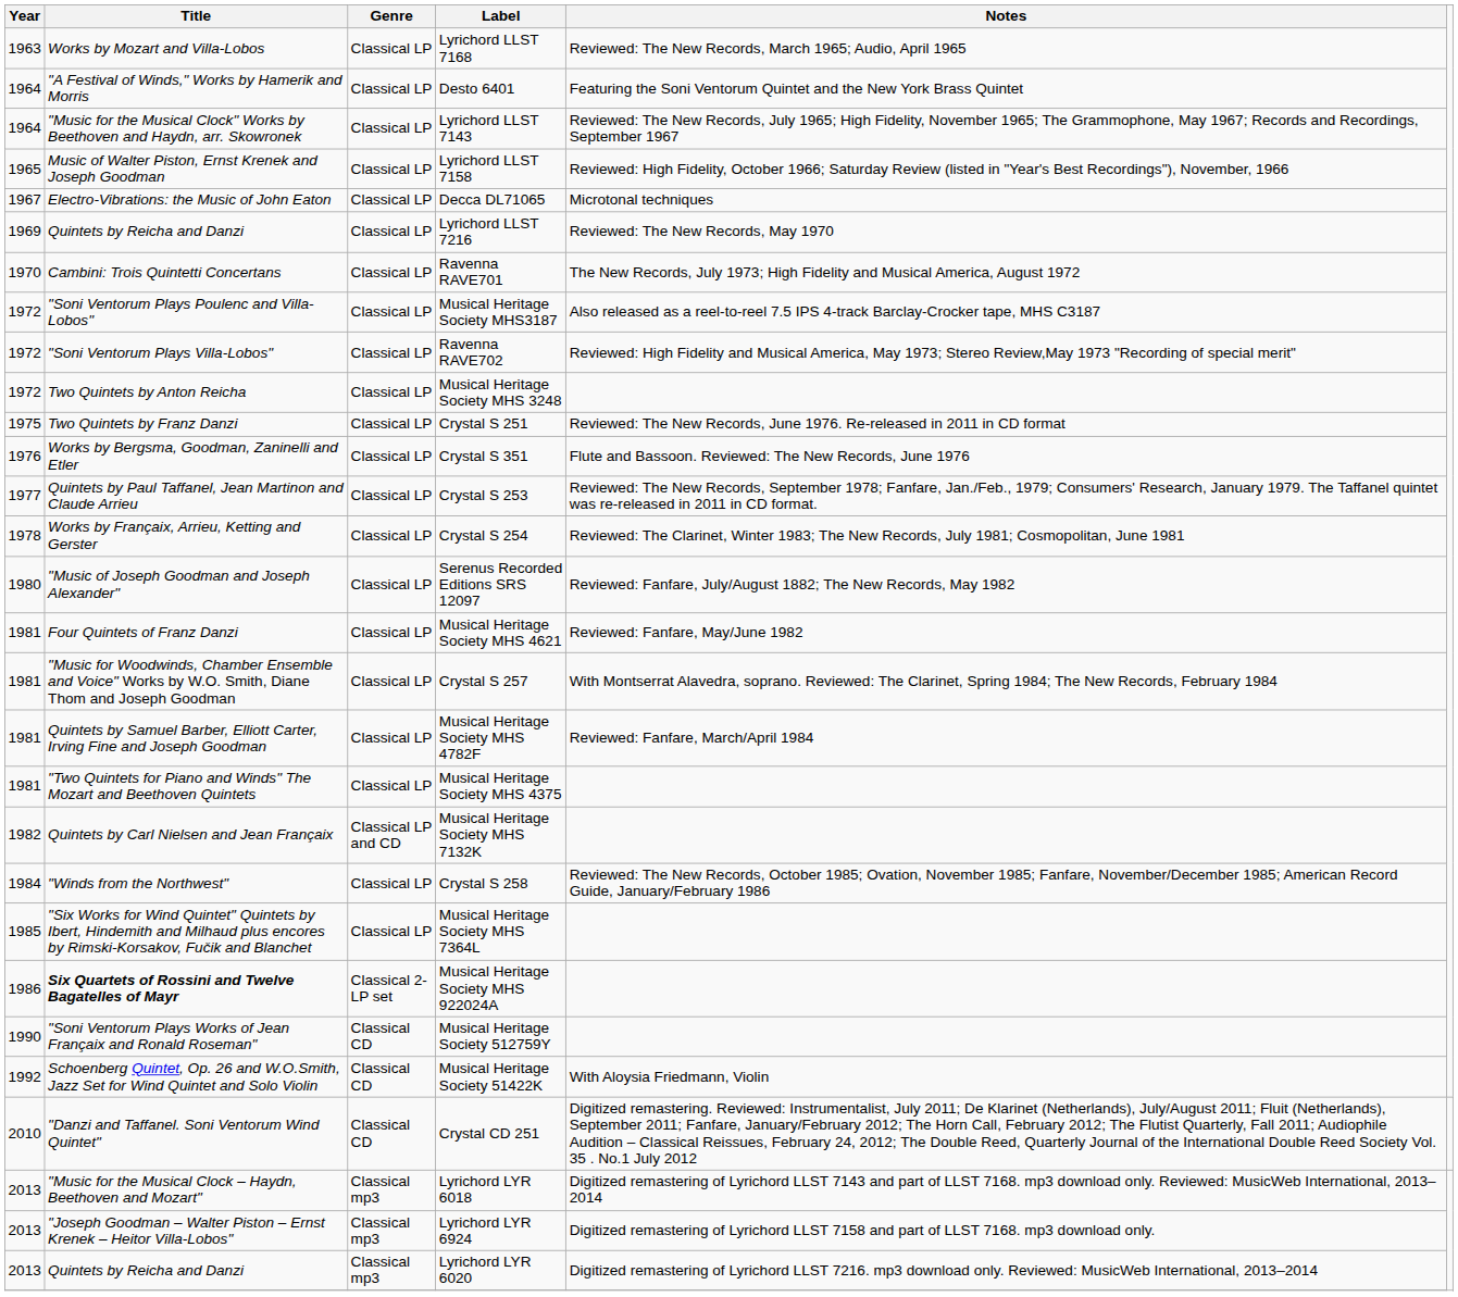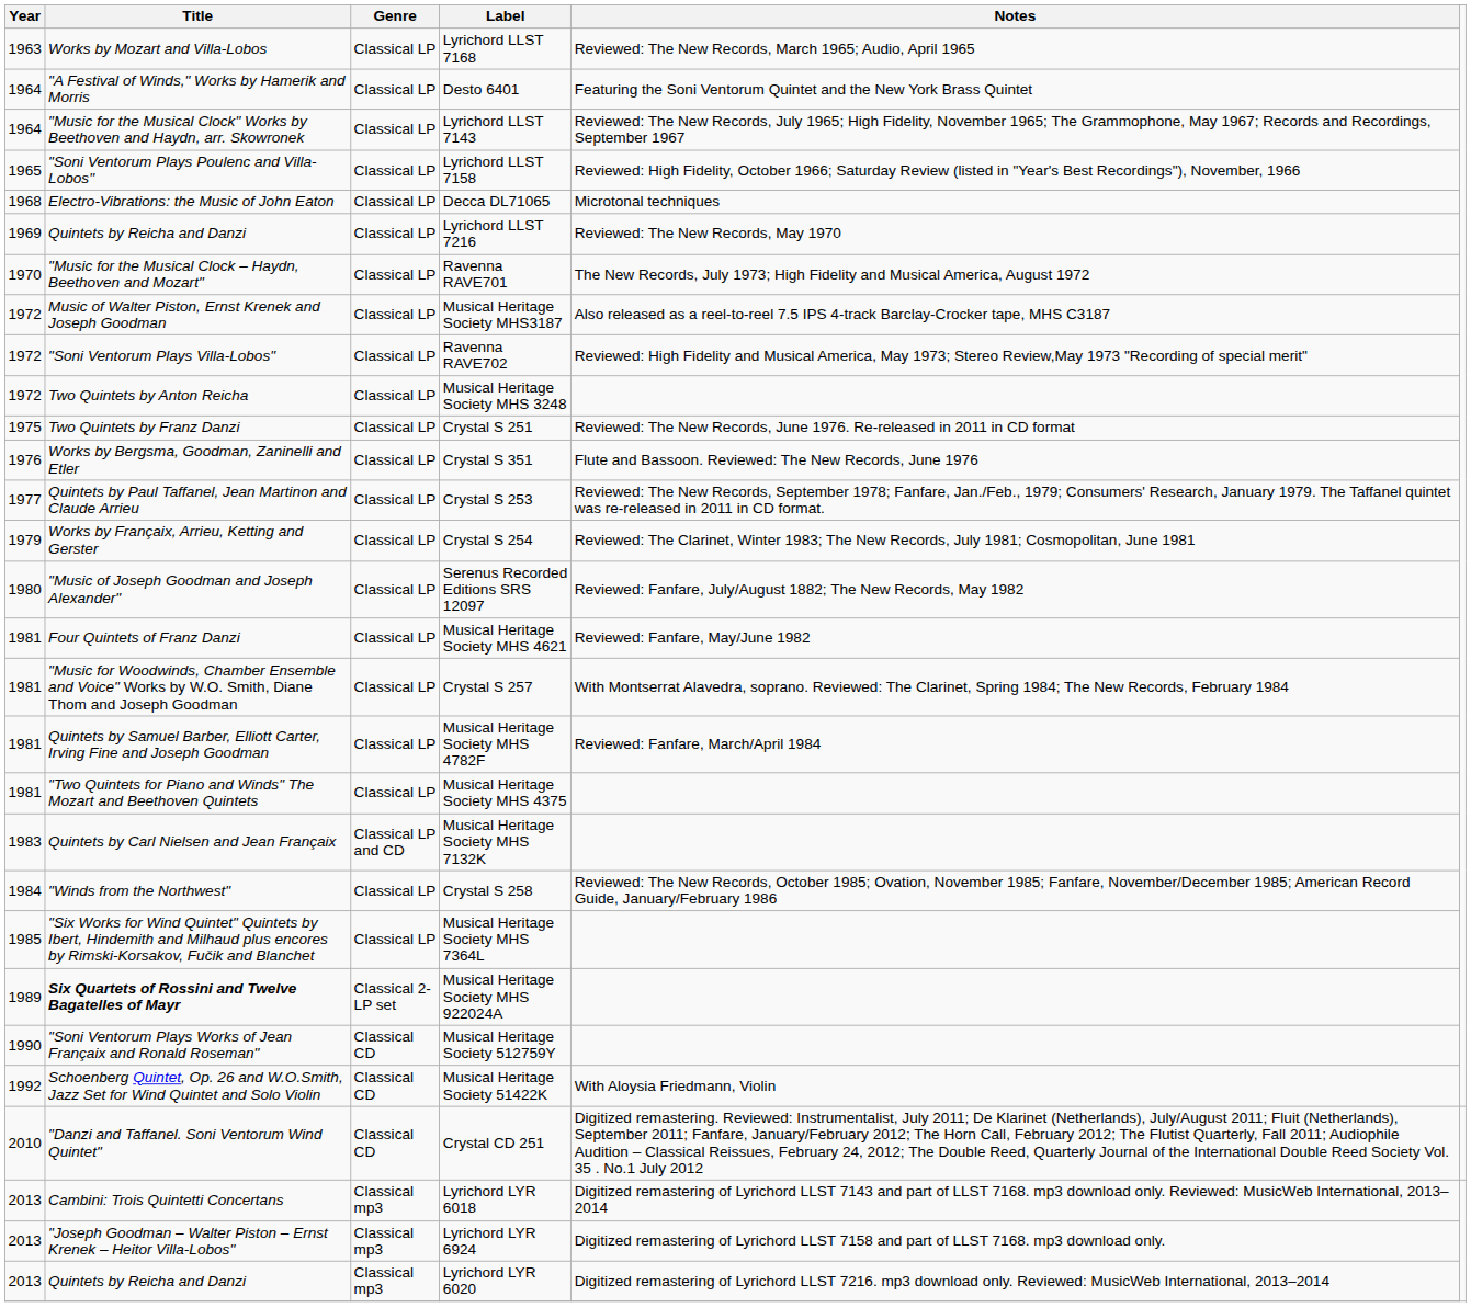Lyrichord LLST 7158 | Title: Music of Walter Piston, Ernst Krenek and Joseph Goodman -> "Soni Ventorum Plays Poulenc and Villa-Lobos"
Decca DL71065 | Year: 1967 -> 1968
Ravenna RAVE701 | Title: Cambini: Trois Quintetti Concertans -> "Music for the Musical Clock – Haydn, Beethoven and Mozart"
Musical Heritage Society MHS3187 | Title: "Soni Ventorum Plays Poulenc and Villa-Lobos" -> Music of Walter Piston, Ernst Krenek and Joseph Goodman
Crystal S 254 | Year: 1978 -> 1979
Musical Heritage Society MHS 7132K | Year: 1982 -> 1983
Musical Heritage Society MHS 922024A | Year: 1986 -> 1989
Lyrichord LYR 6018 | Title: "Music for the Musical Clock – Haydn, Beethoven and Mozart" -> Cambini: Trois Quintetti Concertans
